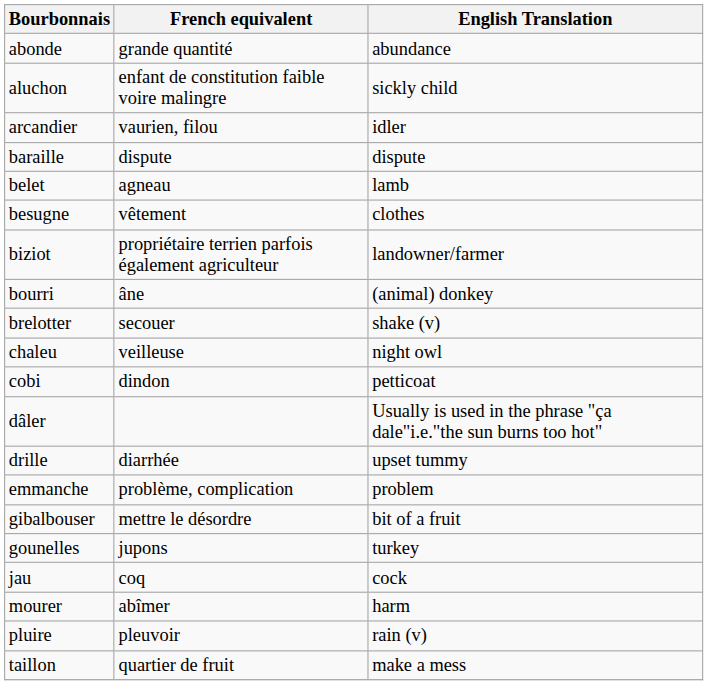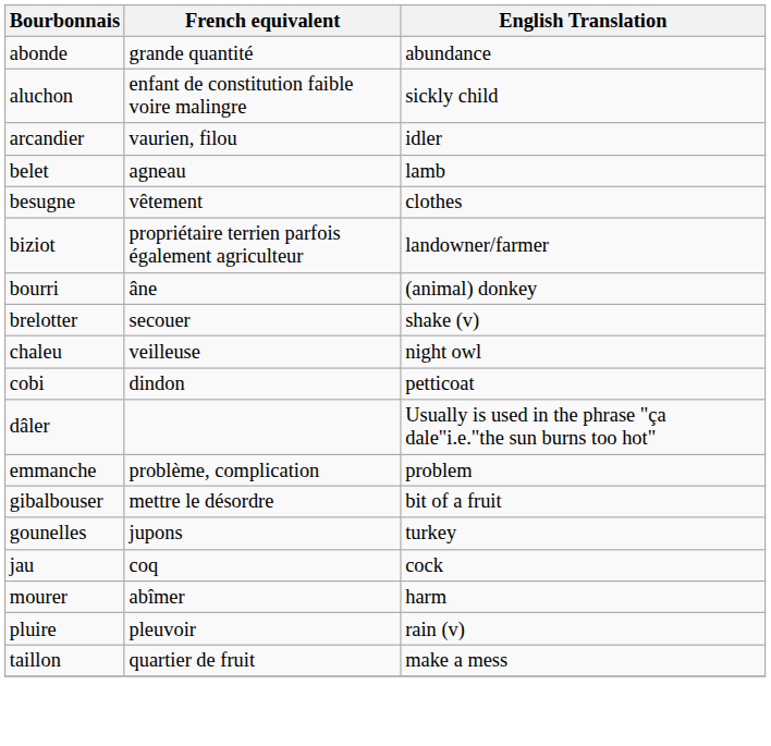- row: baraille | dispute | dispute
- row: drille | diarrhée | upset tummy
